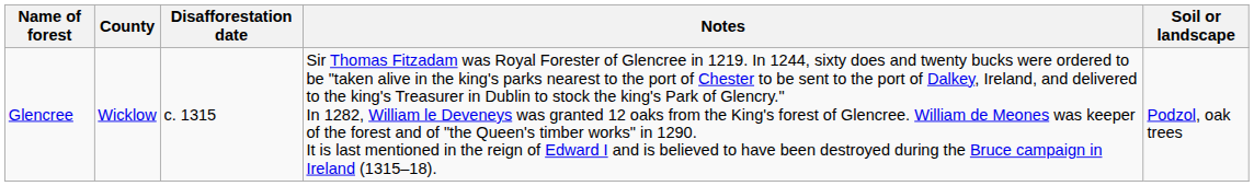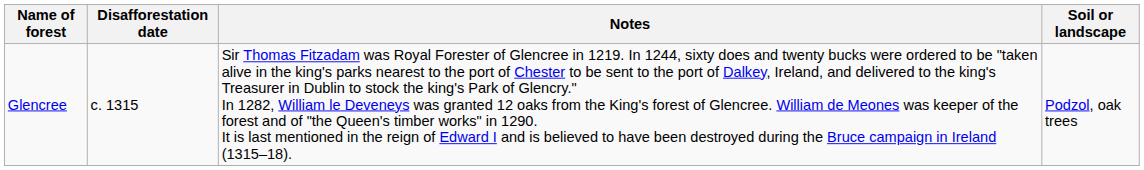- column: County | Wicklow
